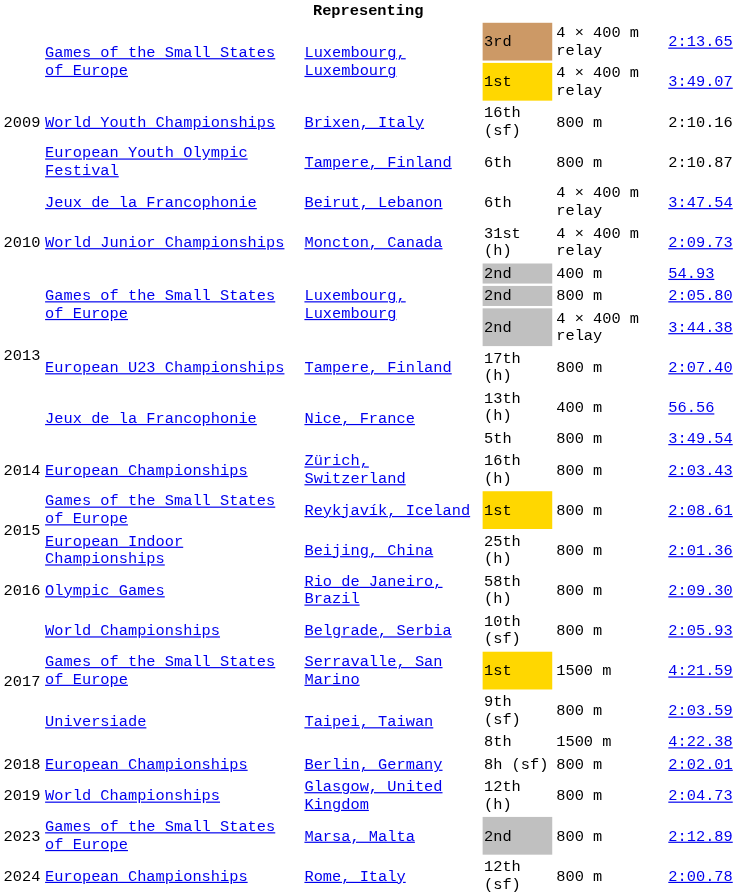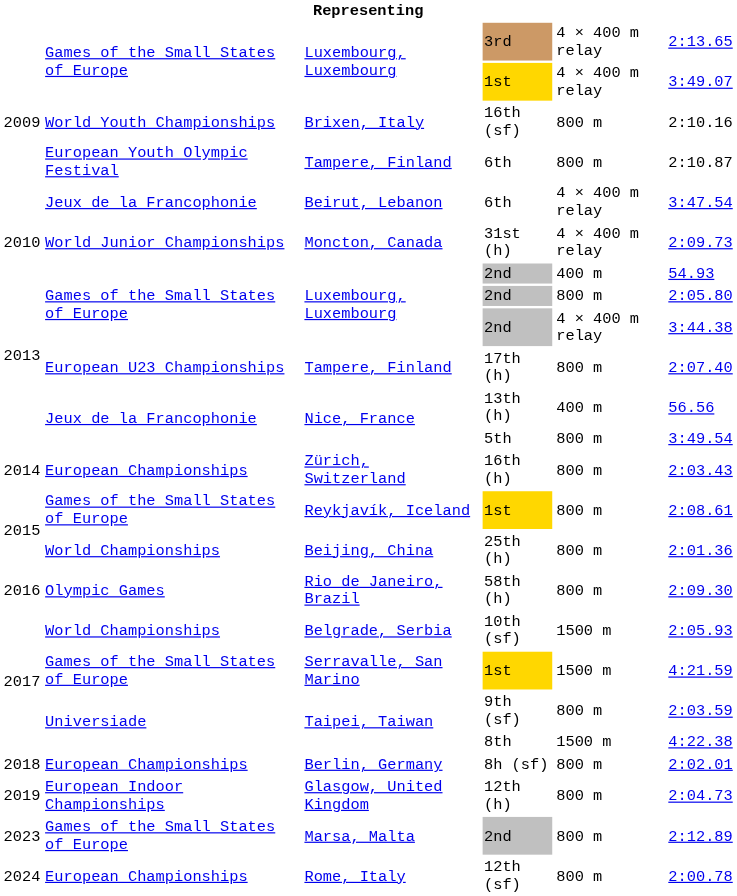25th (h) | column 2: European Indoor Championships -> World Championships
10th (sf) | column 5: 800 m -> 1500 m
12th (h) | column 2: World Championships -> European Indoor Championships
